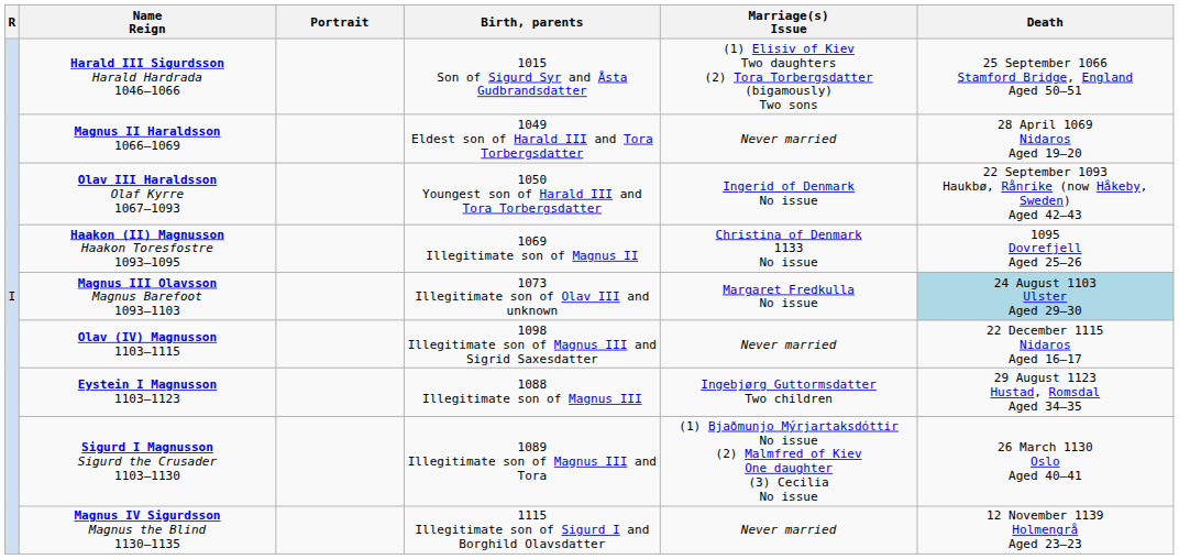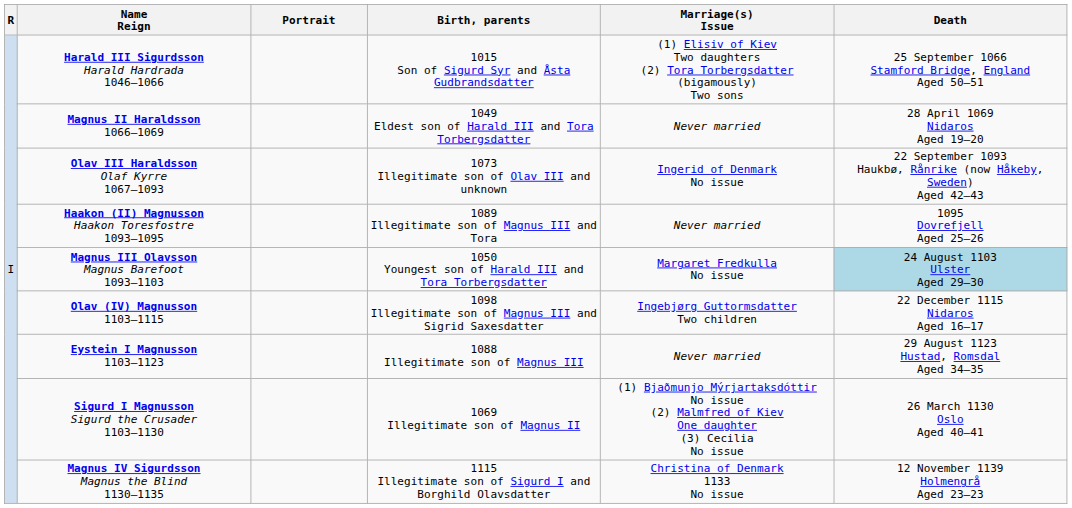Olav III Haraldsson Olaf Kyrre 1067–1093 | Birth, parents: 1050 Youngest son of Harald III and Tora Torbergsdatter -> 1073 Illegitimate son of Olav III and unknown
Haakon (II) Magnusson Haakon Toresfostre 1093–1095 | Birth, parents: 1069 Illegitimate son of Magnus II -> 1089 Illegitimate son of Magnus III and Tora
Haakon (II) Magnusson Haakon Toresfostre 1093–1095 | Marriage(s) Issue: Christina of Denmark 1133 No issue -> Never married
Magnus III Olavsson Magnus Barefoot 1093–1103 | Birth, parents: 1073 Illegitimate son of Olav III and unknown -> 1050 Youngest son of Harald III and Tora Torbergsdatter
Olav (IV) Magnusson 1103–1115 | Marriage(s) Issue: Never married -> Ingebjørg Guttormsdatter Two children
Eystein I Magnusson 1103–1123 | Marriage(s) Issue: Ingebjørg Guttormsdatter Two children -> Never married
Sigurd I Magnusson Sigurd the Crusader 1103–1130 | Birth, parents: 1089 Illegitimate son of Magnus III and Tora -> 1069 Illegitimate son of Magnus II
Magnus IV Sigurdsson Magnus the Blind 1130–1135 | Marriage(s) Issue: Never married -> Christina of Denmark 1133 No issue
